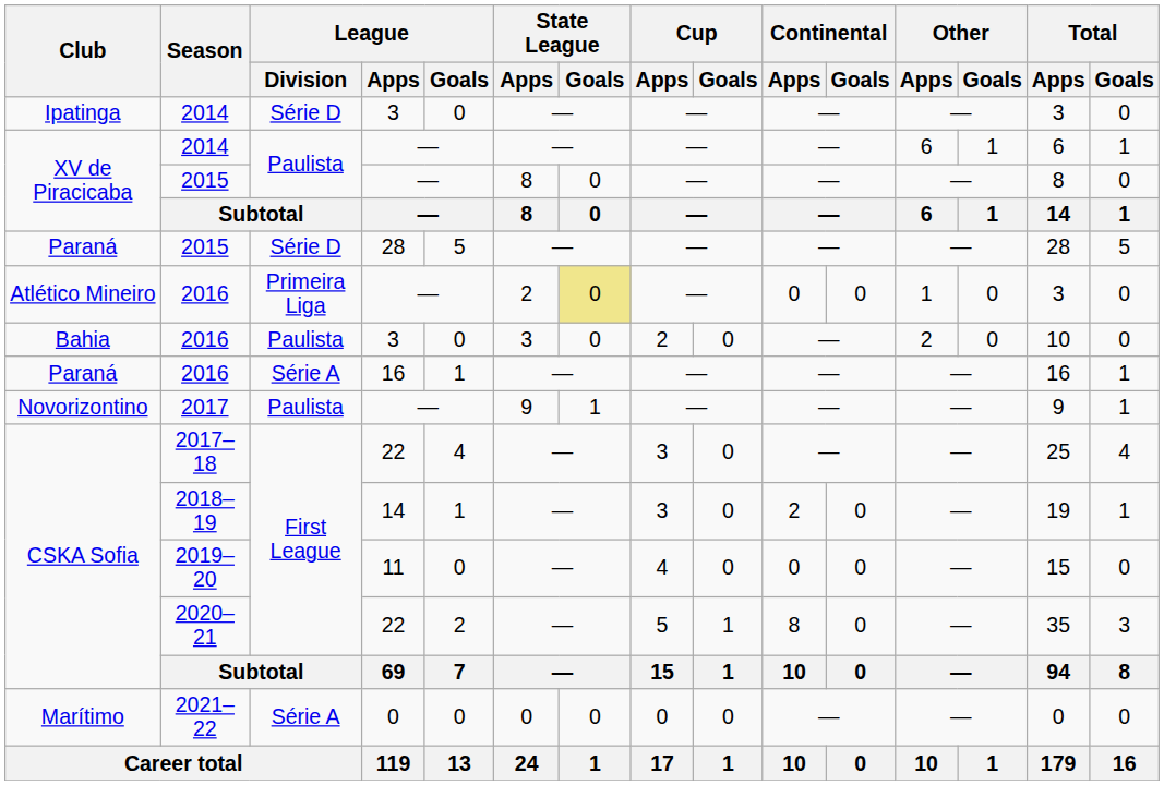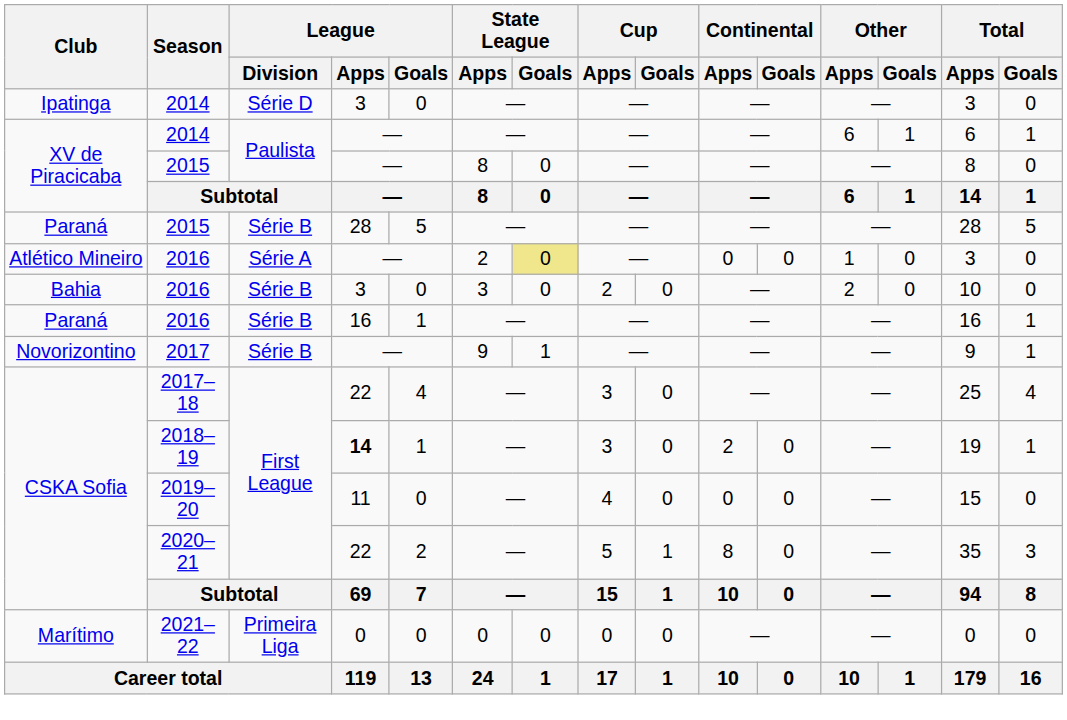Paraná / 2015 | League / Division: Série D -> Série B
Atlético Mineiro / 2016 | League / Division: Primeira Liga -> Série A
Bahia / 2016 | League / Division: Paulista -> Série B
Paraná / 2016 | League / Division: Série A -> Série B
2017 | League / Division: Paulista -> Série B
2018–19 | League / Apps: normal -> bold
2021–22 | League / Division: Série A -> Primeira Liga
